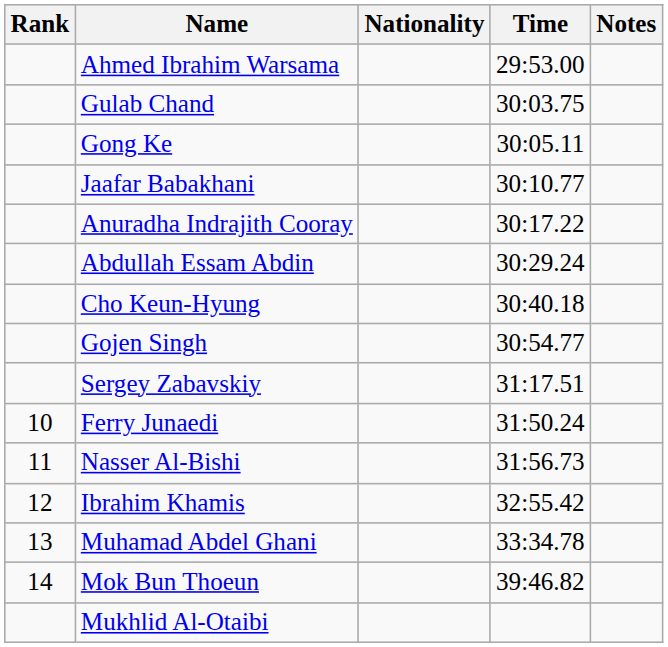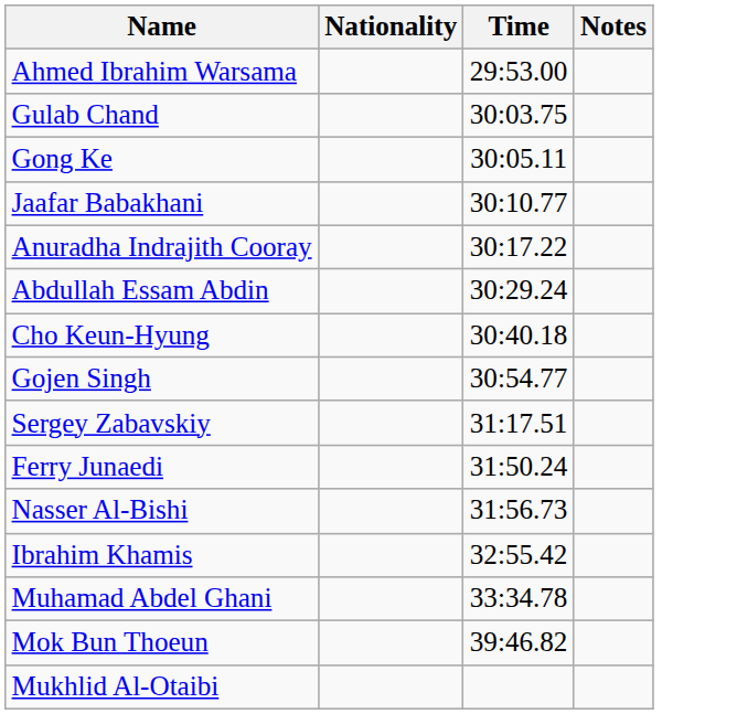- column: Rank | 10 | 11 | 12 | 13 | 14
